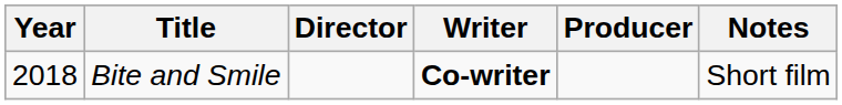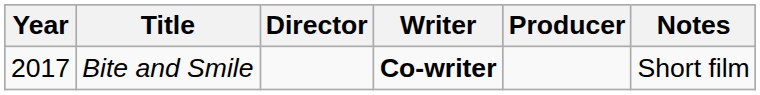Bite and Smile | Year: 2018 -> 2017
